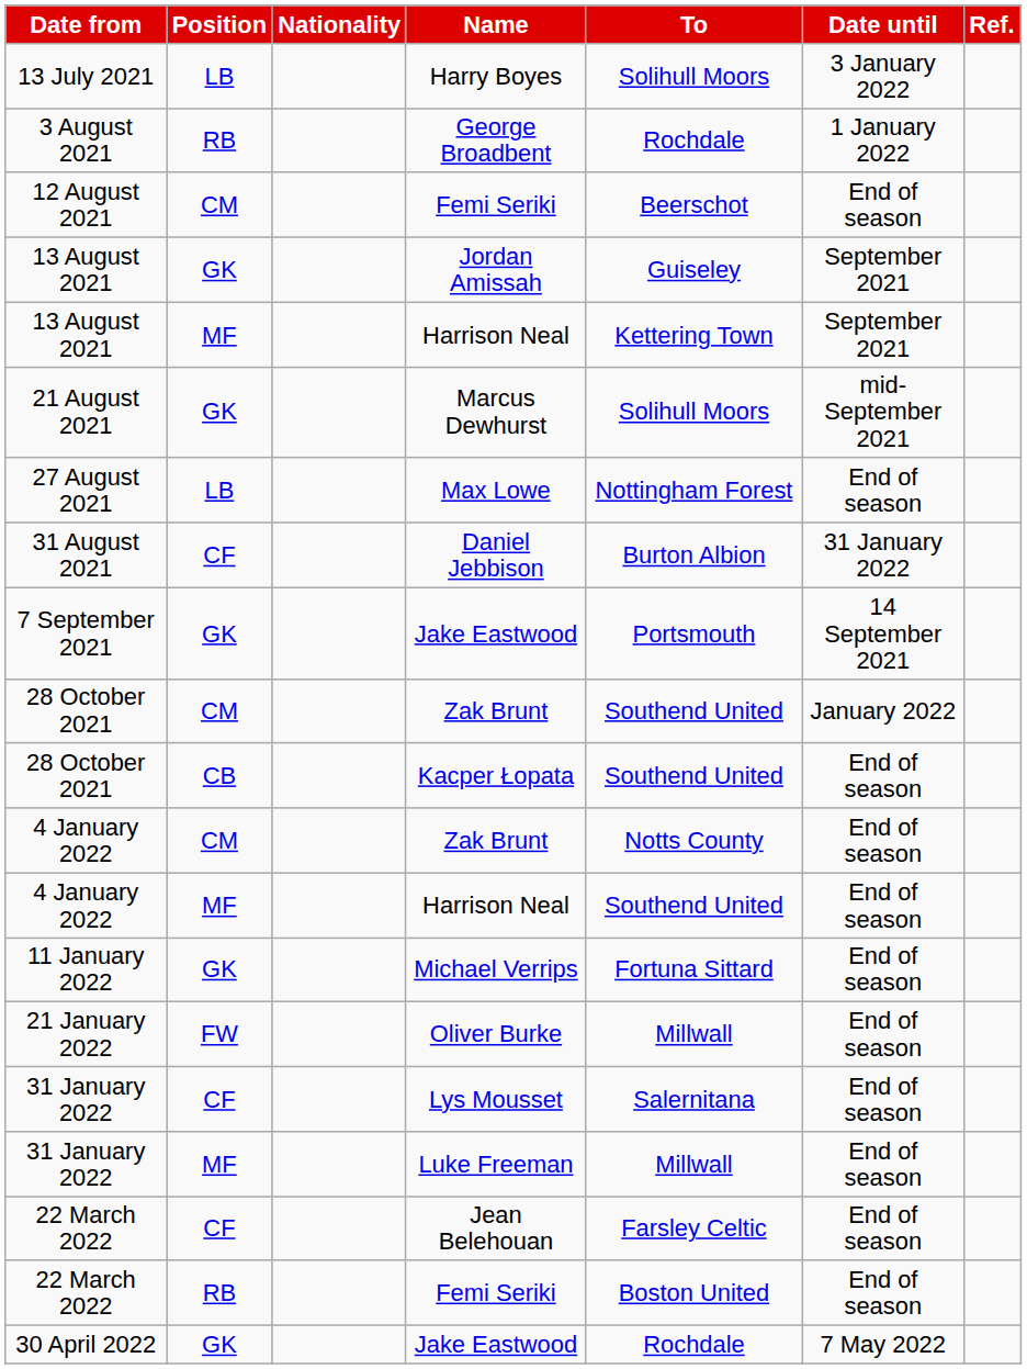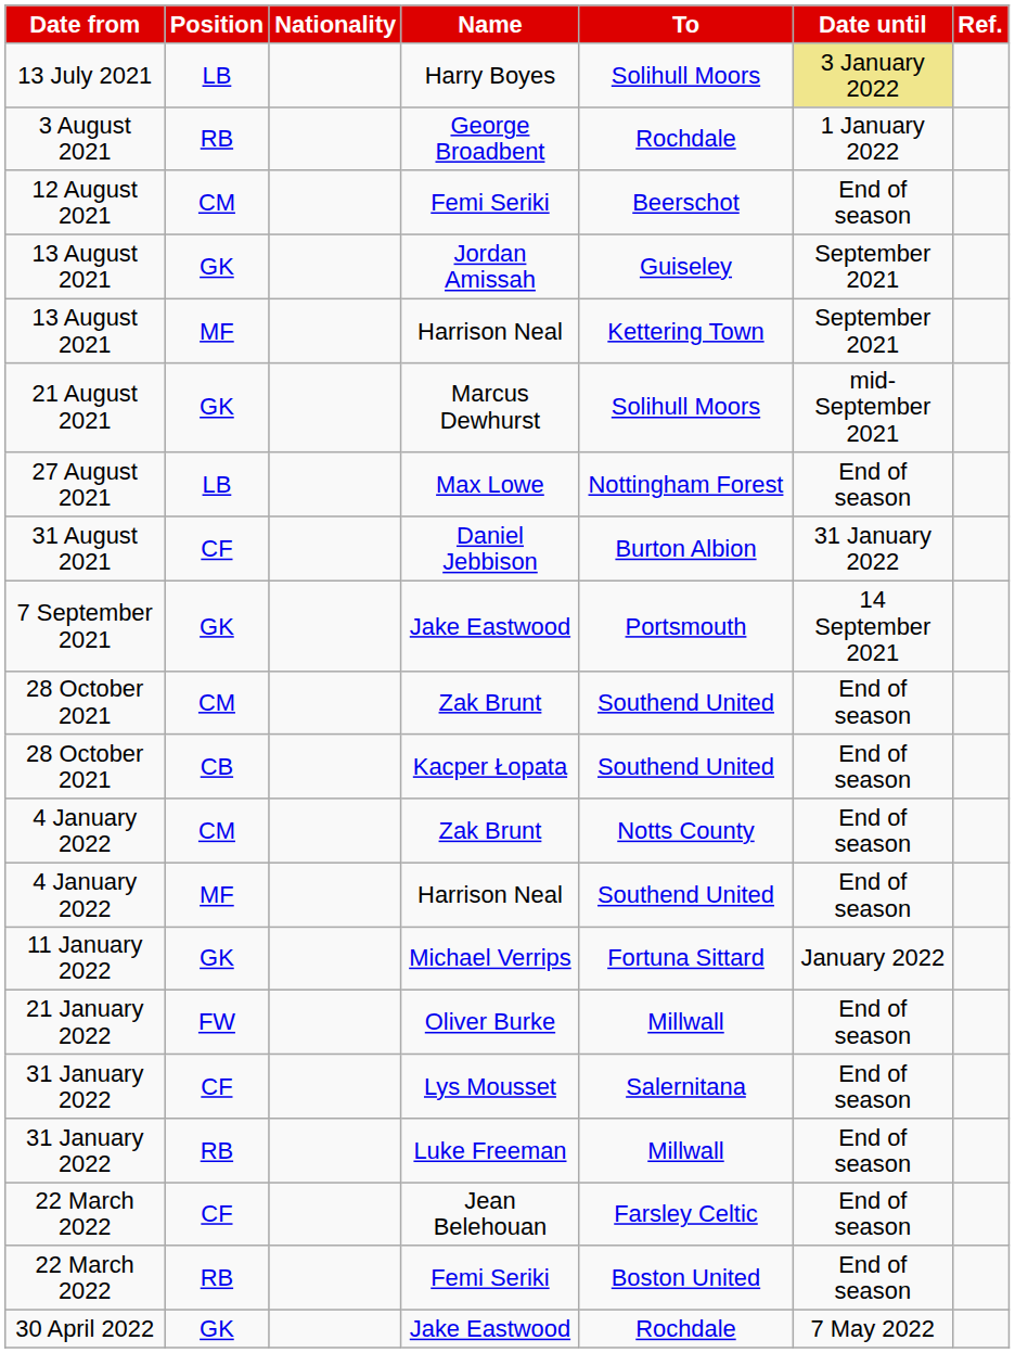Harry Boyes | Date until: no background -> khaki background
28 October 2021 / Zak Brunt | Date until: January 2022 -> End of season
Michael Verrips | Date until: End of season -> January 2022
Luke Freeman | Position: MF -> RB
